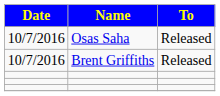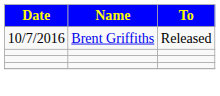- row: 10/7/2016 | Osas Saha | Released
